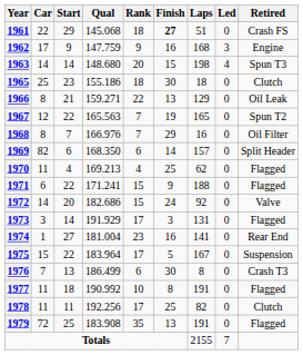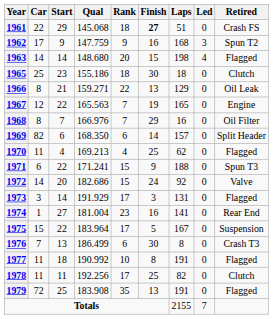1962 | Retired: Engine -> Spun T2
1963 | Retired: Spun T3 -> Flagged
1967 | Retired: Spun T2 -> Engine
1971 | Retired: Flagged -> Spun T3
